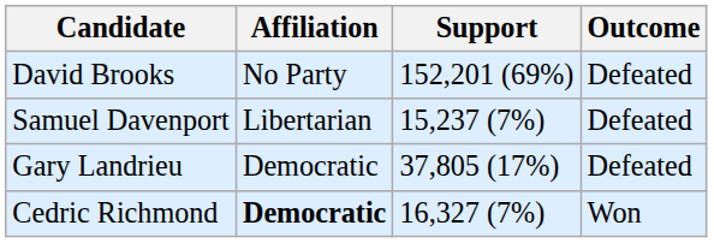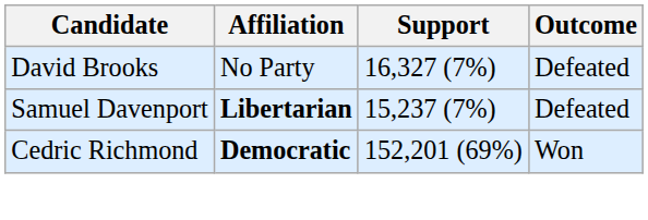David Brooks | Support: 152,201 (69%) -> 16,327 (7%)
Samuel Davenport | Affiliation: normal -> bold
- row: Gary Landrieu | Democratic | 37,805 (17%) | Defeated
Cedric Richmond | Support: 16,327 (7%) -> 152,201 (69%)
